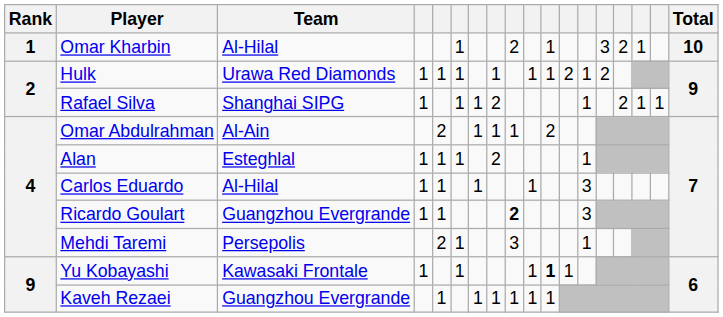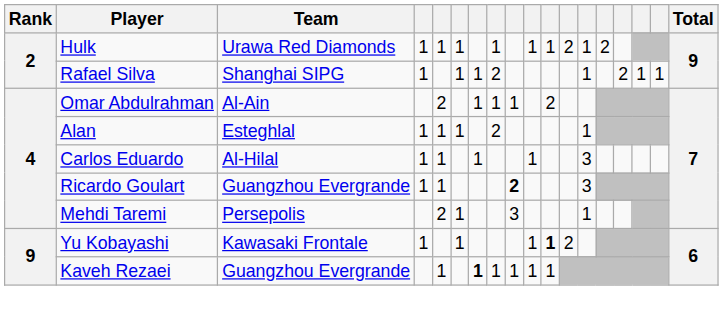- row: 1 | Omar Kharbin | Al-Hilal | 1 | 2 | 1 | 3 | 2 | 1 | 10
Yu Kobayashi | column 12: 1 -> 2
Kaveh Rezaei | column 7: normal -> bold
